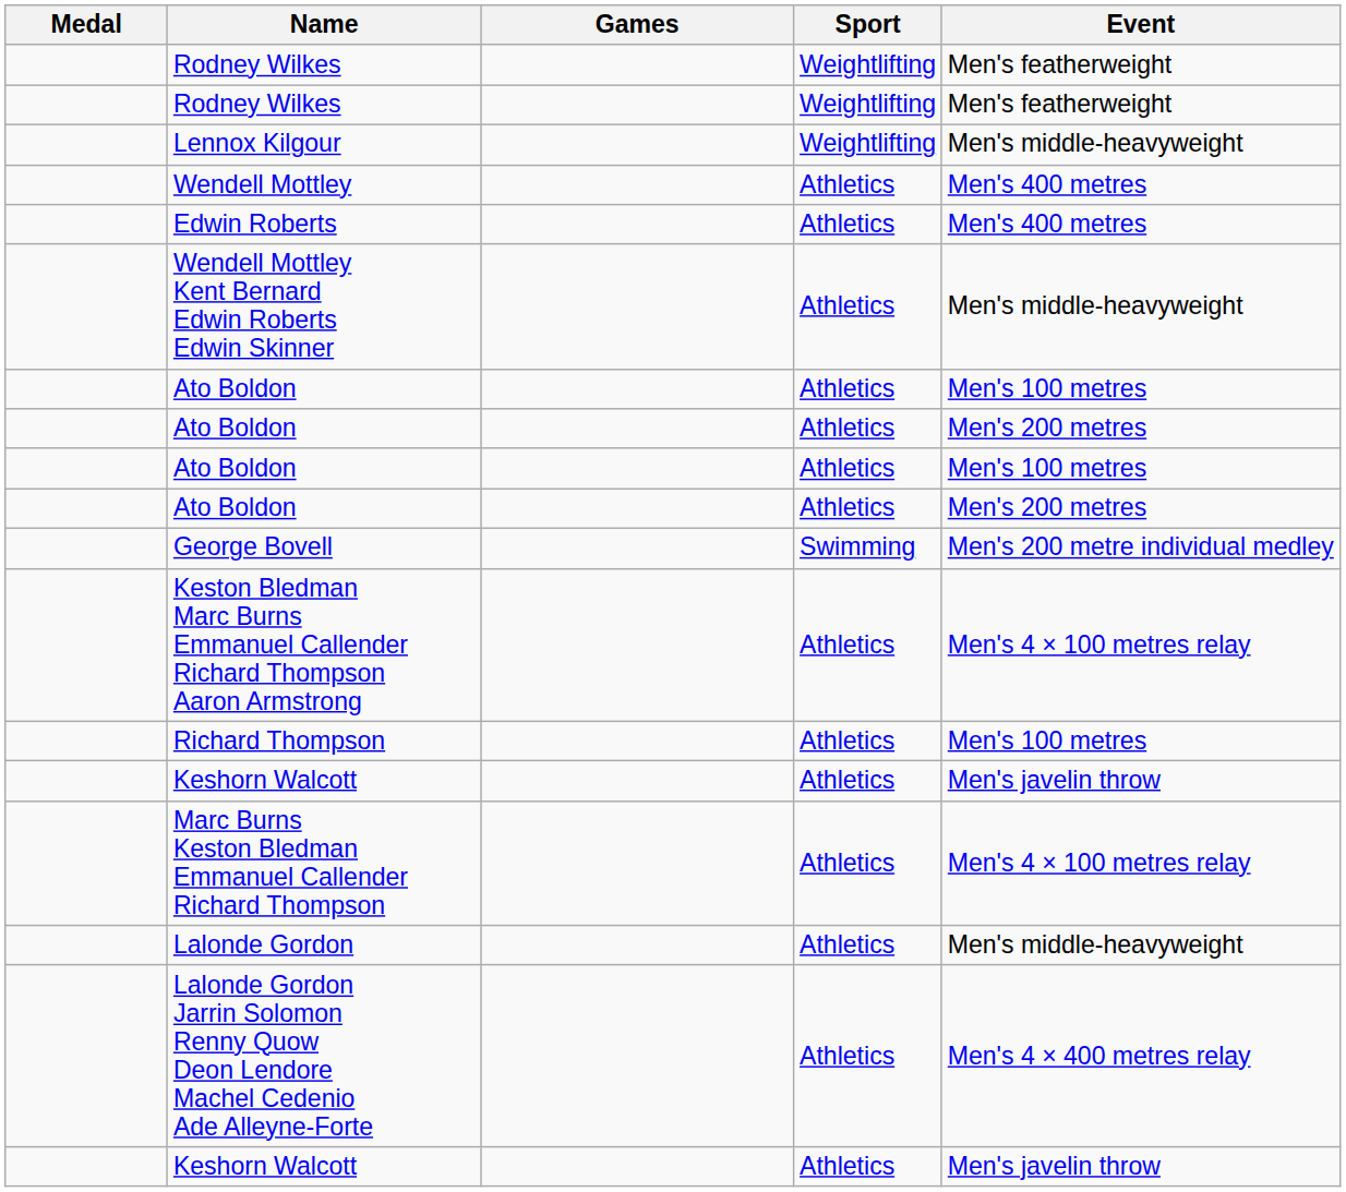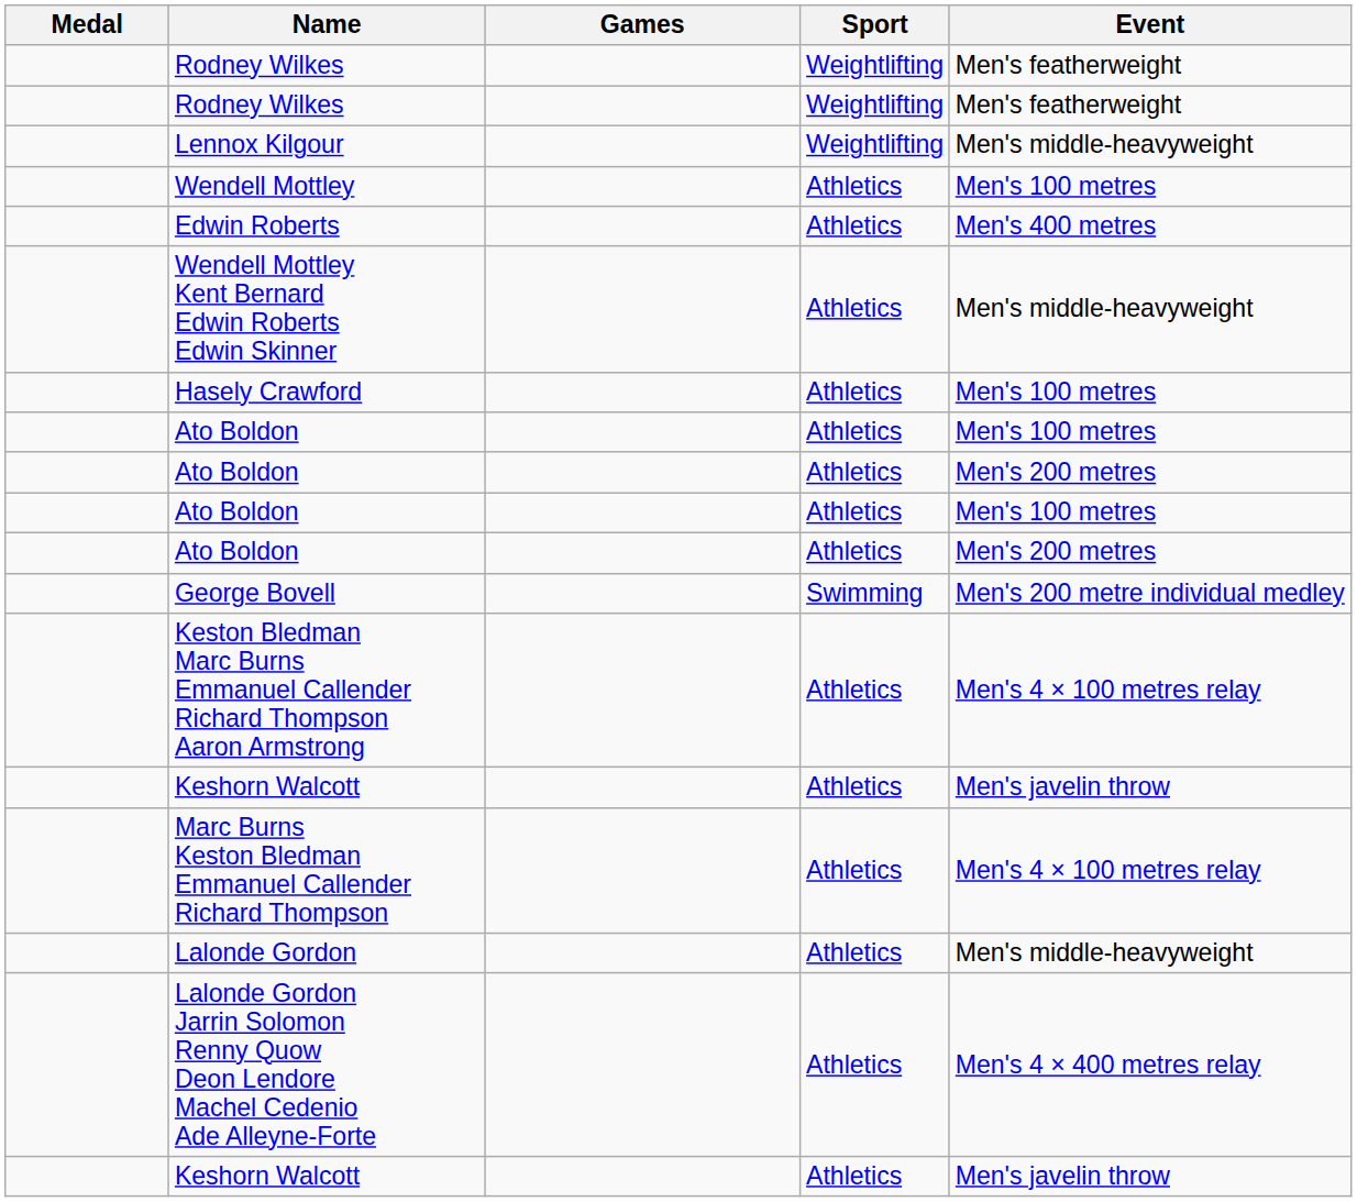Wendell Mottley | Event: Men's 400 metres -> Men's 100 metres
+ row: Hasely Crawford | Athletics | Men's 100 metres
- row: Richard Thompson | Athletics | Men's 100 metres
